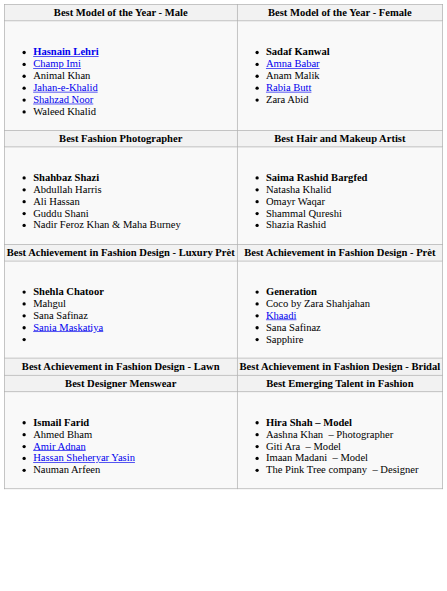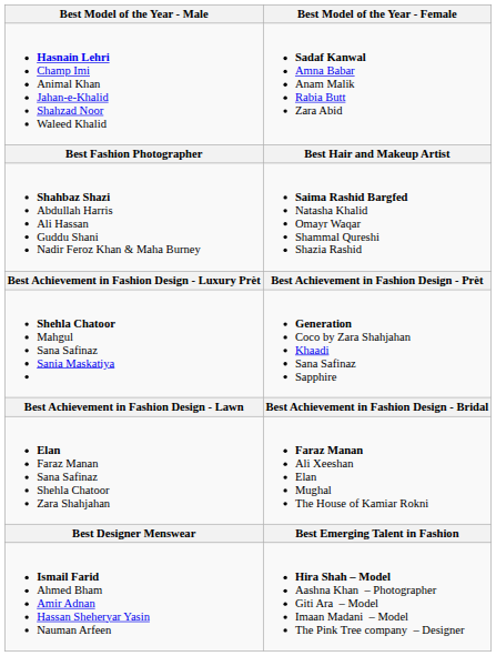+ row: Elan Faraz Manan Sana Safinaz Shehla Chatoor Zara Shahjahan | Faraz Manan Ali Xeeshan Elan Mughal The House of Kamiar Rokni
